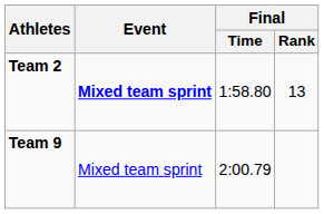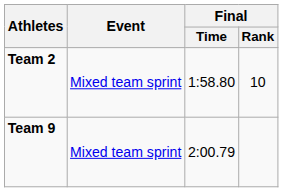Team 2 | Event: bold -> normal
Team 2 | Final / Rank: 13 -> 10
